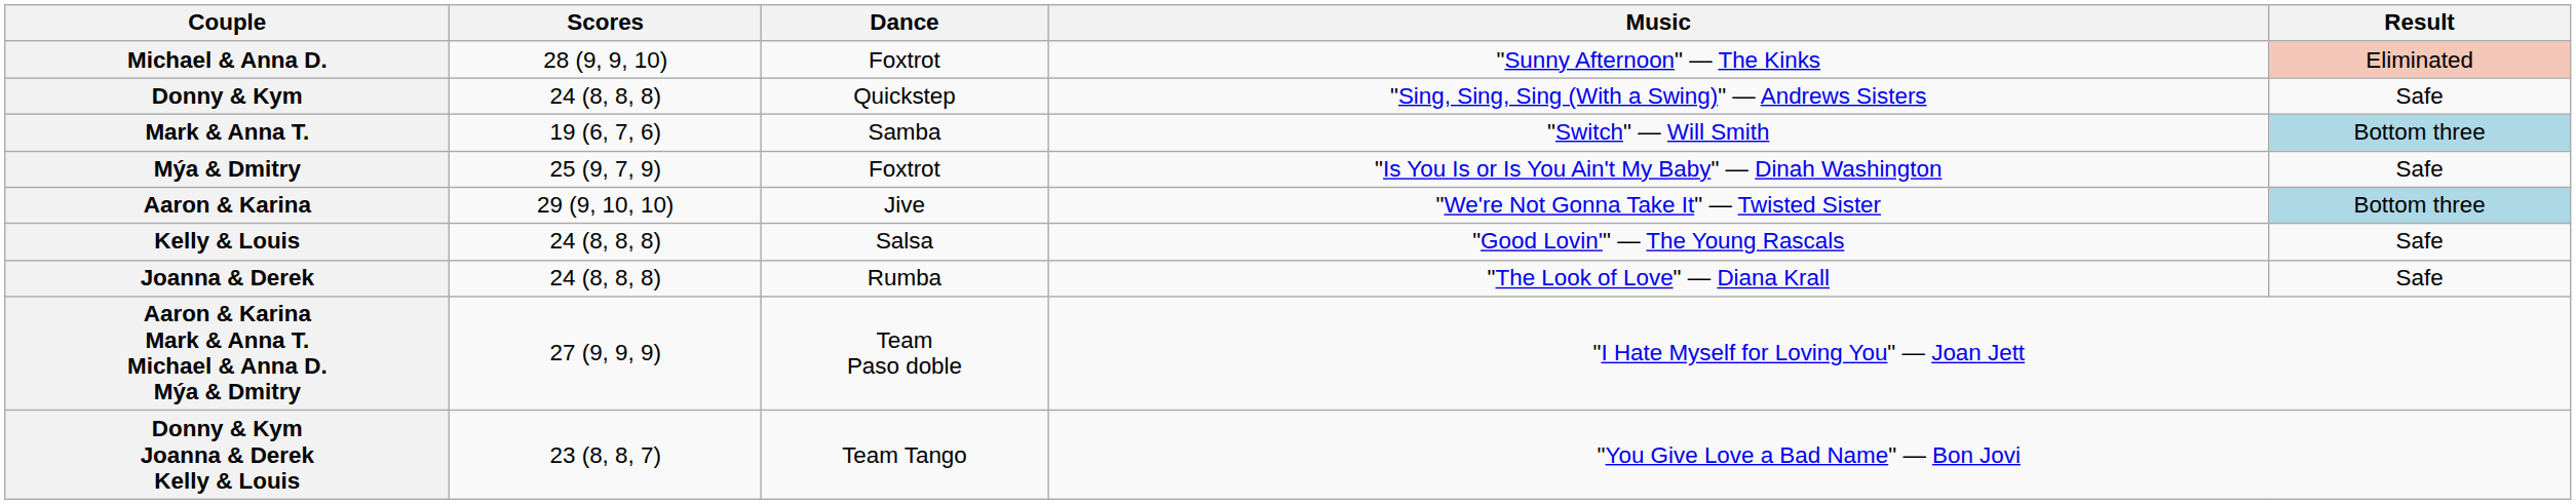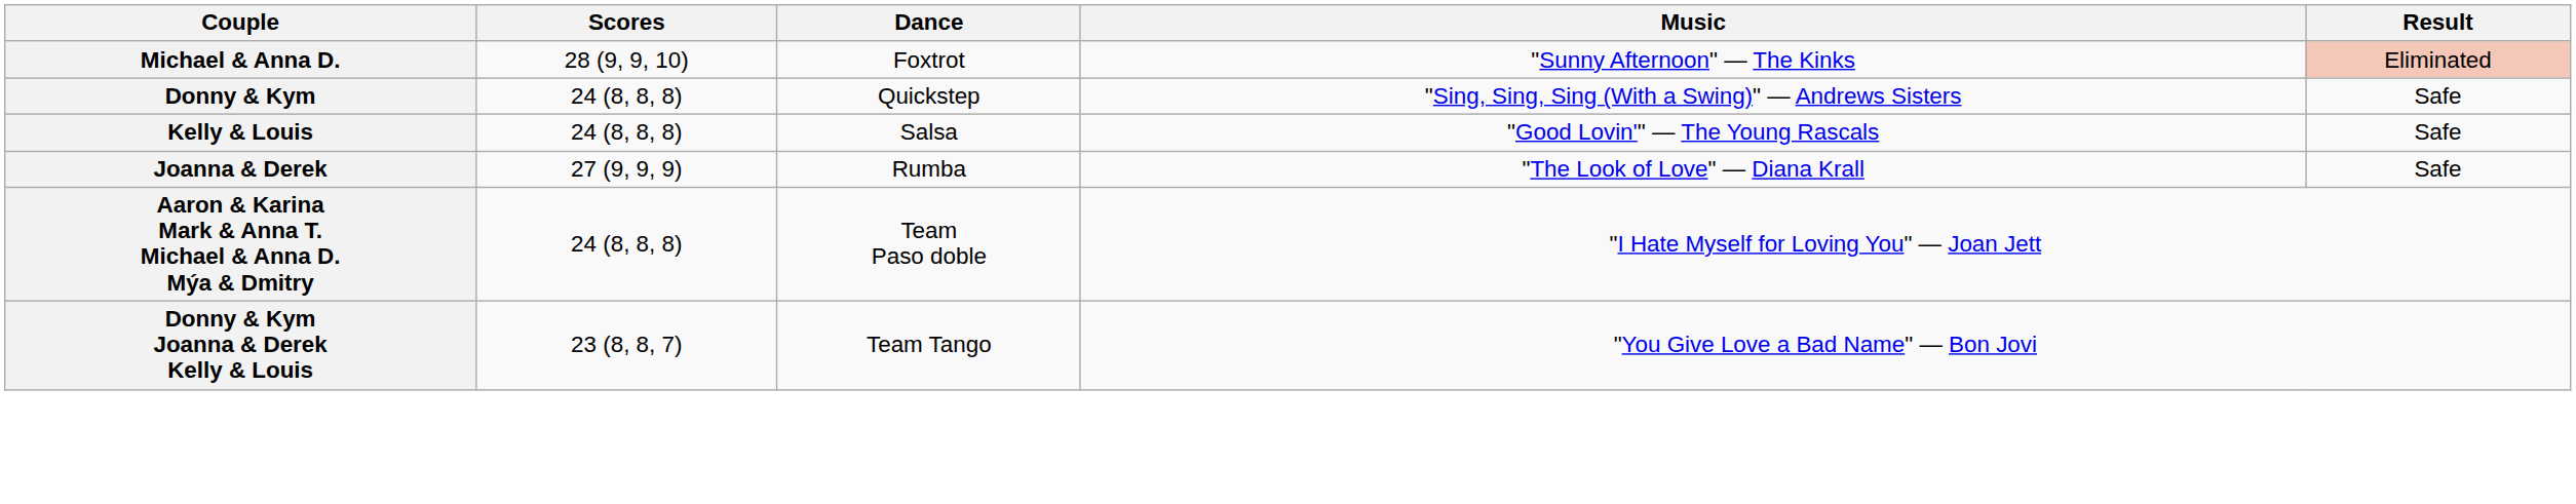- row: Mark & Anna T. | 19 (6, 7, 6) | Samba | "Switch" — Will Smith | Bottom three
- row: Mýa & Dmitry | 25 (9, 7, 9) | Foxtrot | "Is You Is or Is You Ain't My Baby" — Dinah Washington | Safe
- row: Aaron & Karina | 29 (9, 10, 10) | Jive | "We're Not Gonna Take It" — Twisted Sister | Bottom three
Joanna & Derek | Scores: 24 (8, 8, 8) -> 27 (9, 9, 9)
Aaron & Karina Mark & Anna T. Michael & Anna D. Mýa & Dmitry | Scores: 27 (9, 9, 9) -> 24 (8, 8, 8)
